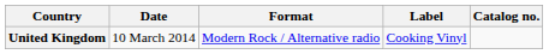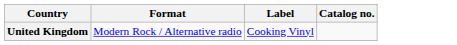- column: Date | 10 March 2014
